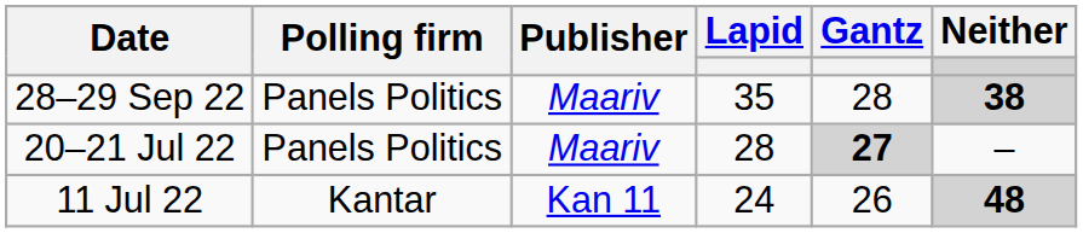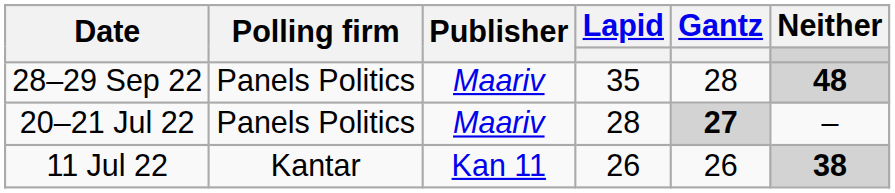28–29 Sep 22 | Neither: 38 -> 48
11 Jul 22 | Lapid: 24 -> 26
11 Jul 22 | Neither: 48 -> 38
